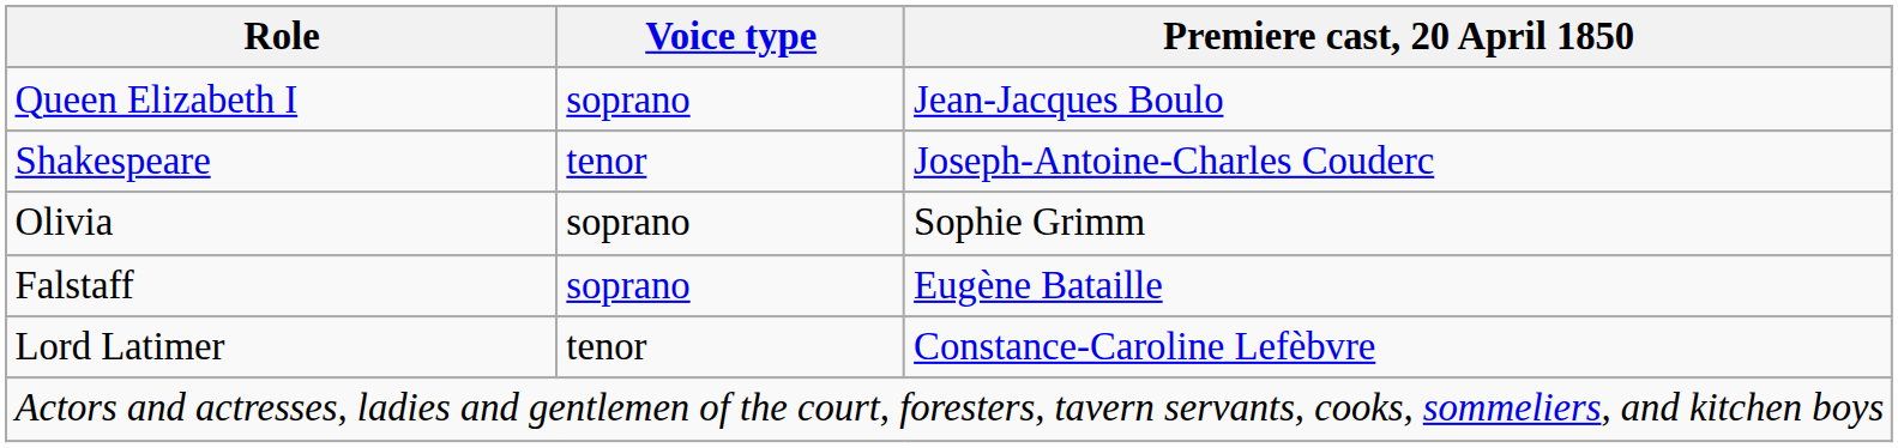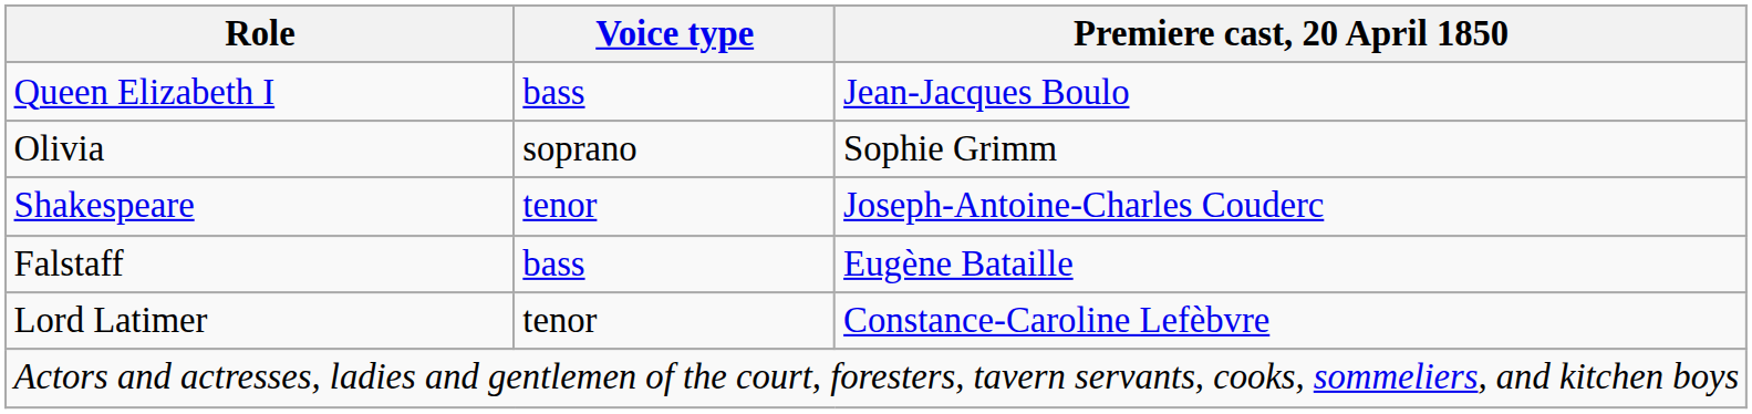Queen Elizabeth I | Voice type: soprano -> bass
rows swapped: Olivia <-> Shakespeare
Falstaff | Voice type: soprano -> bass
